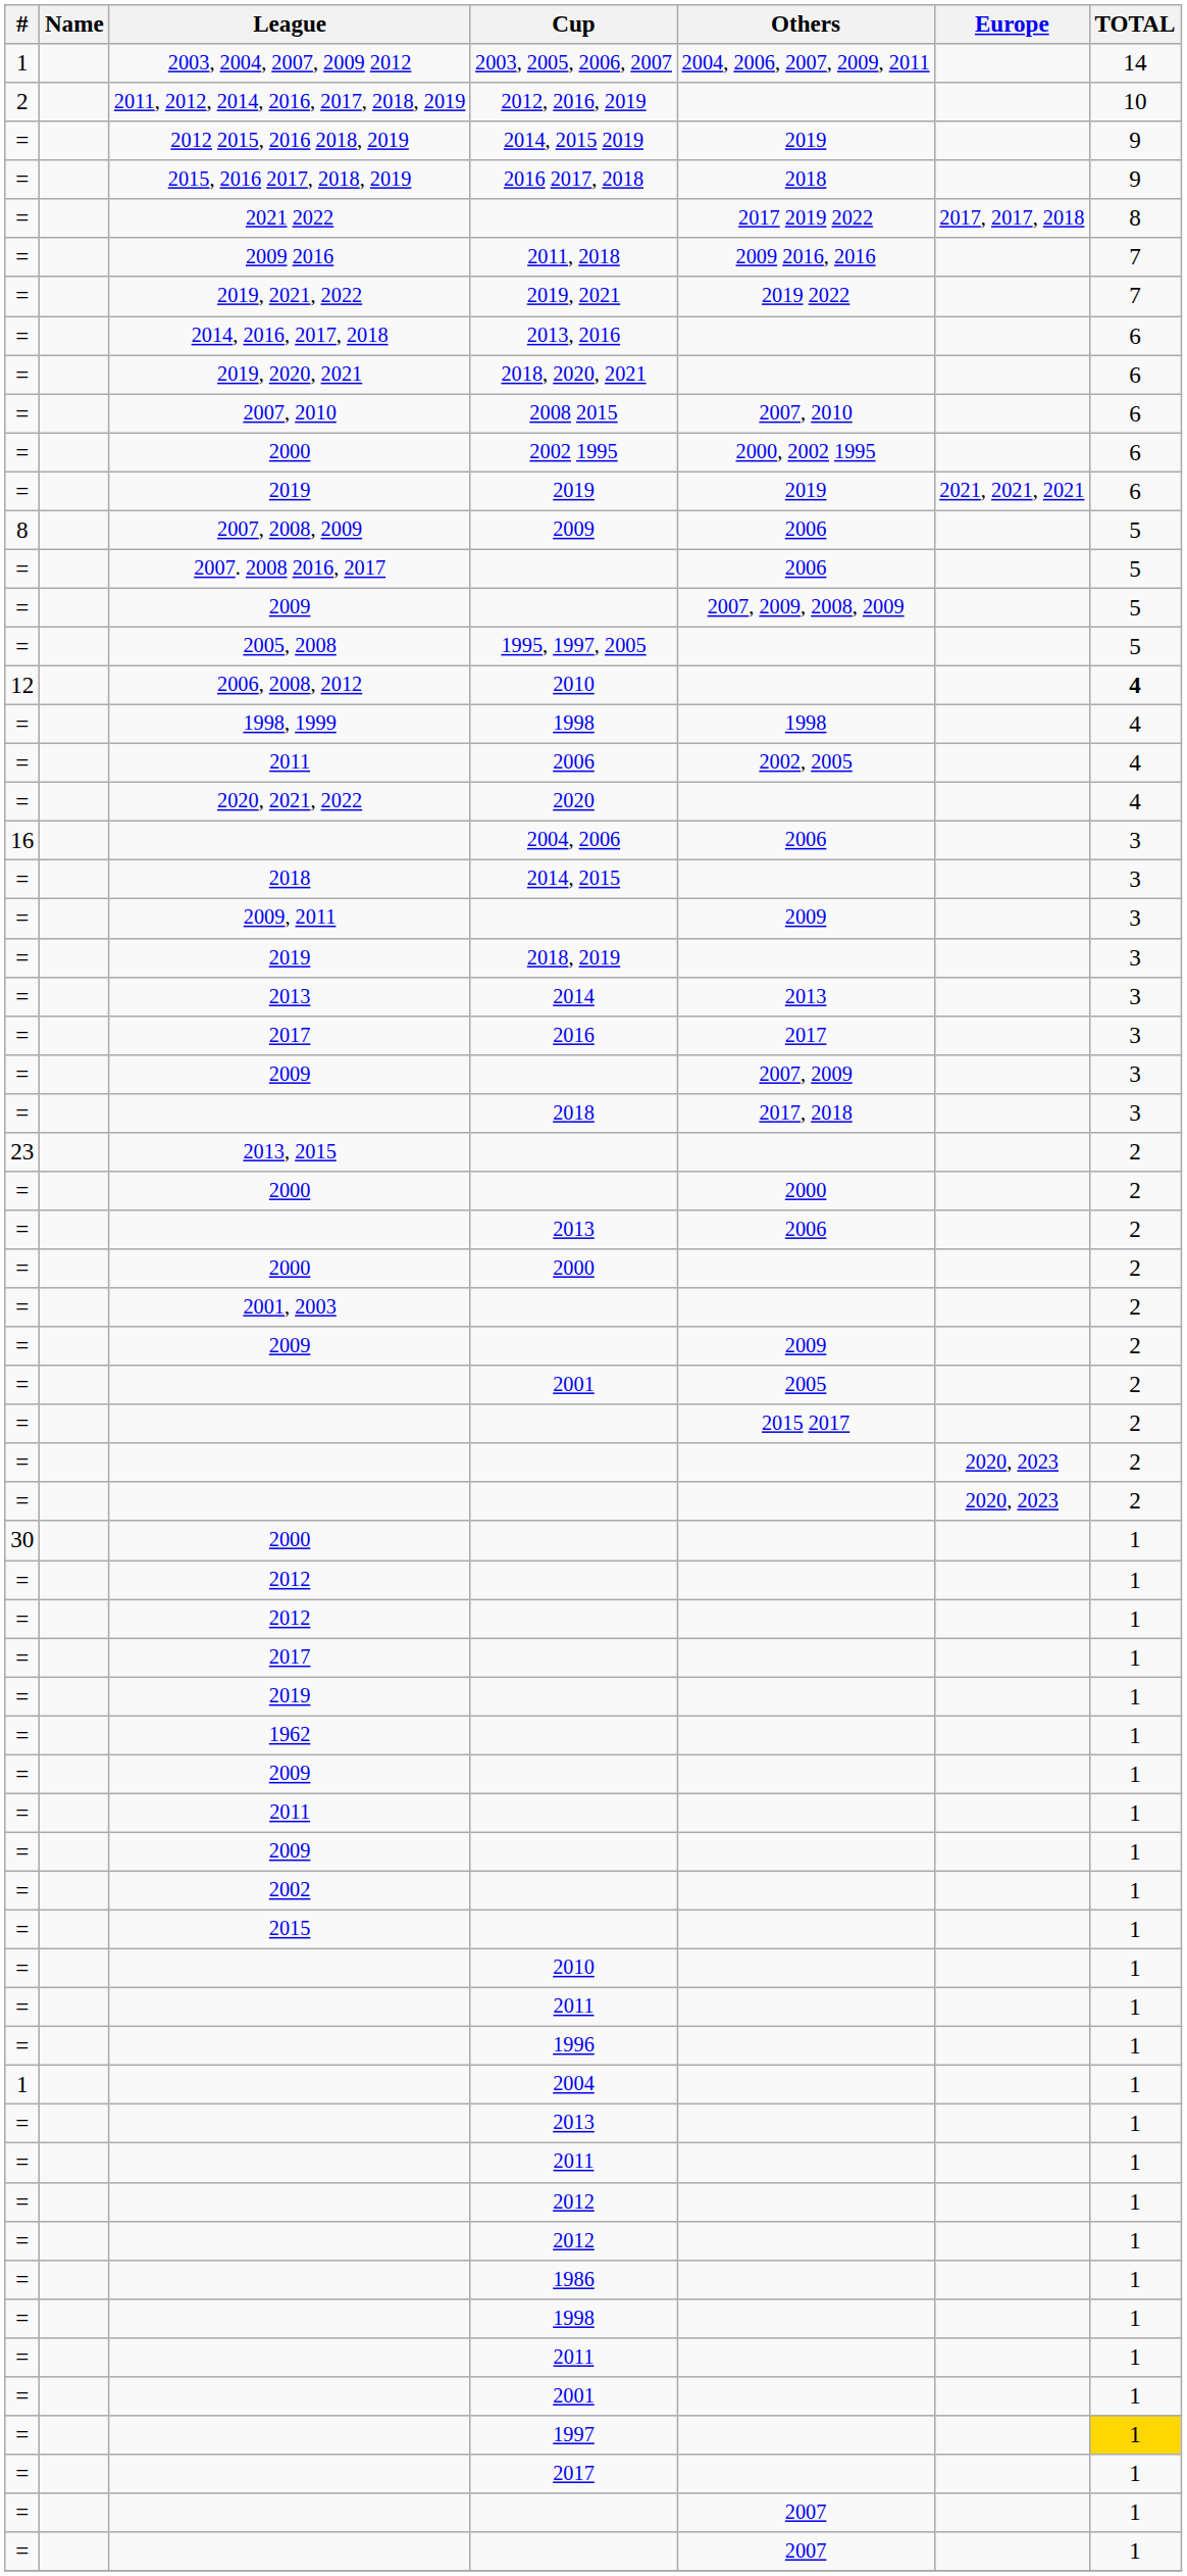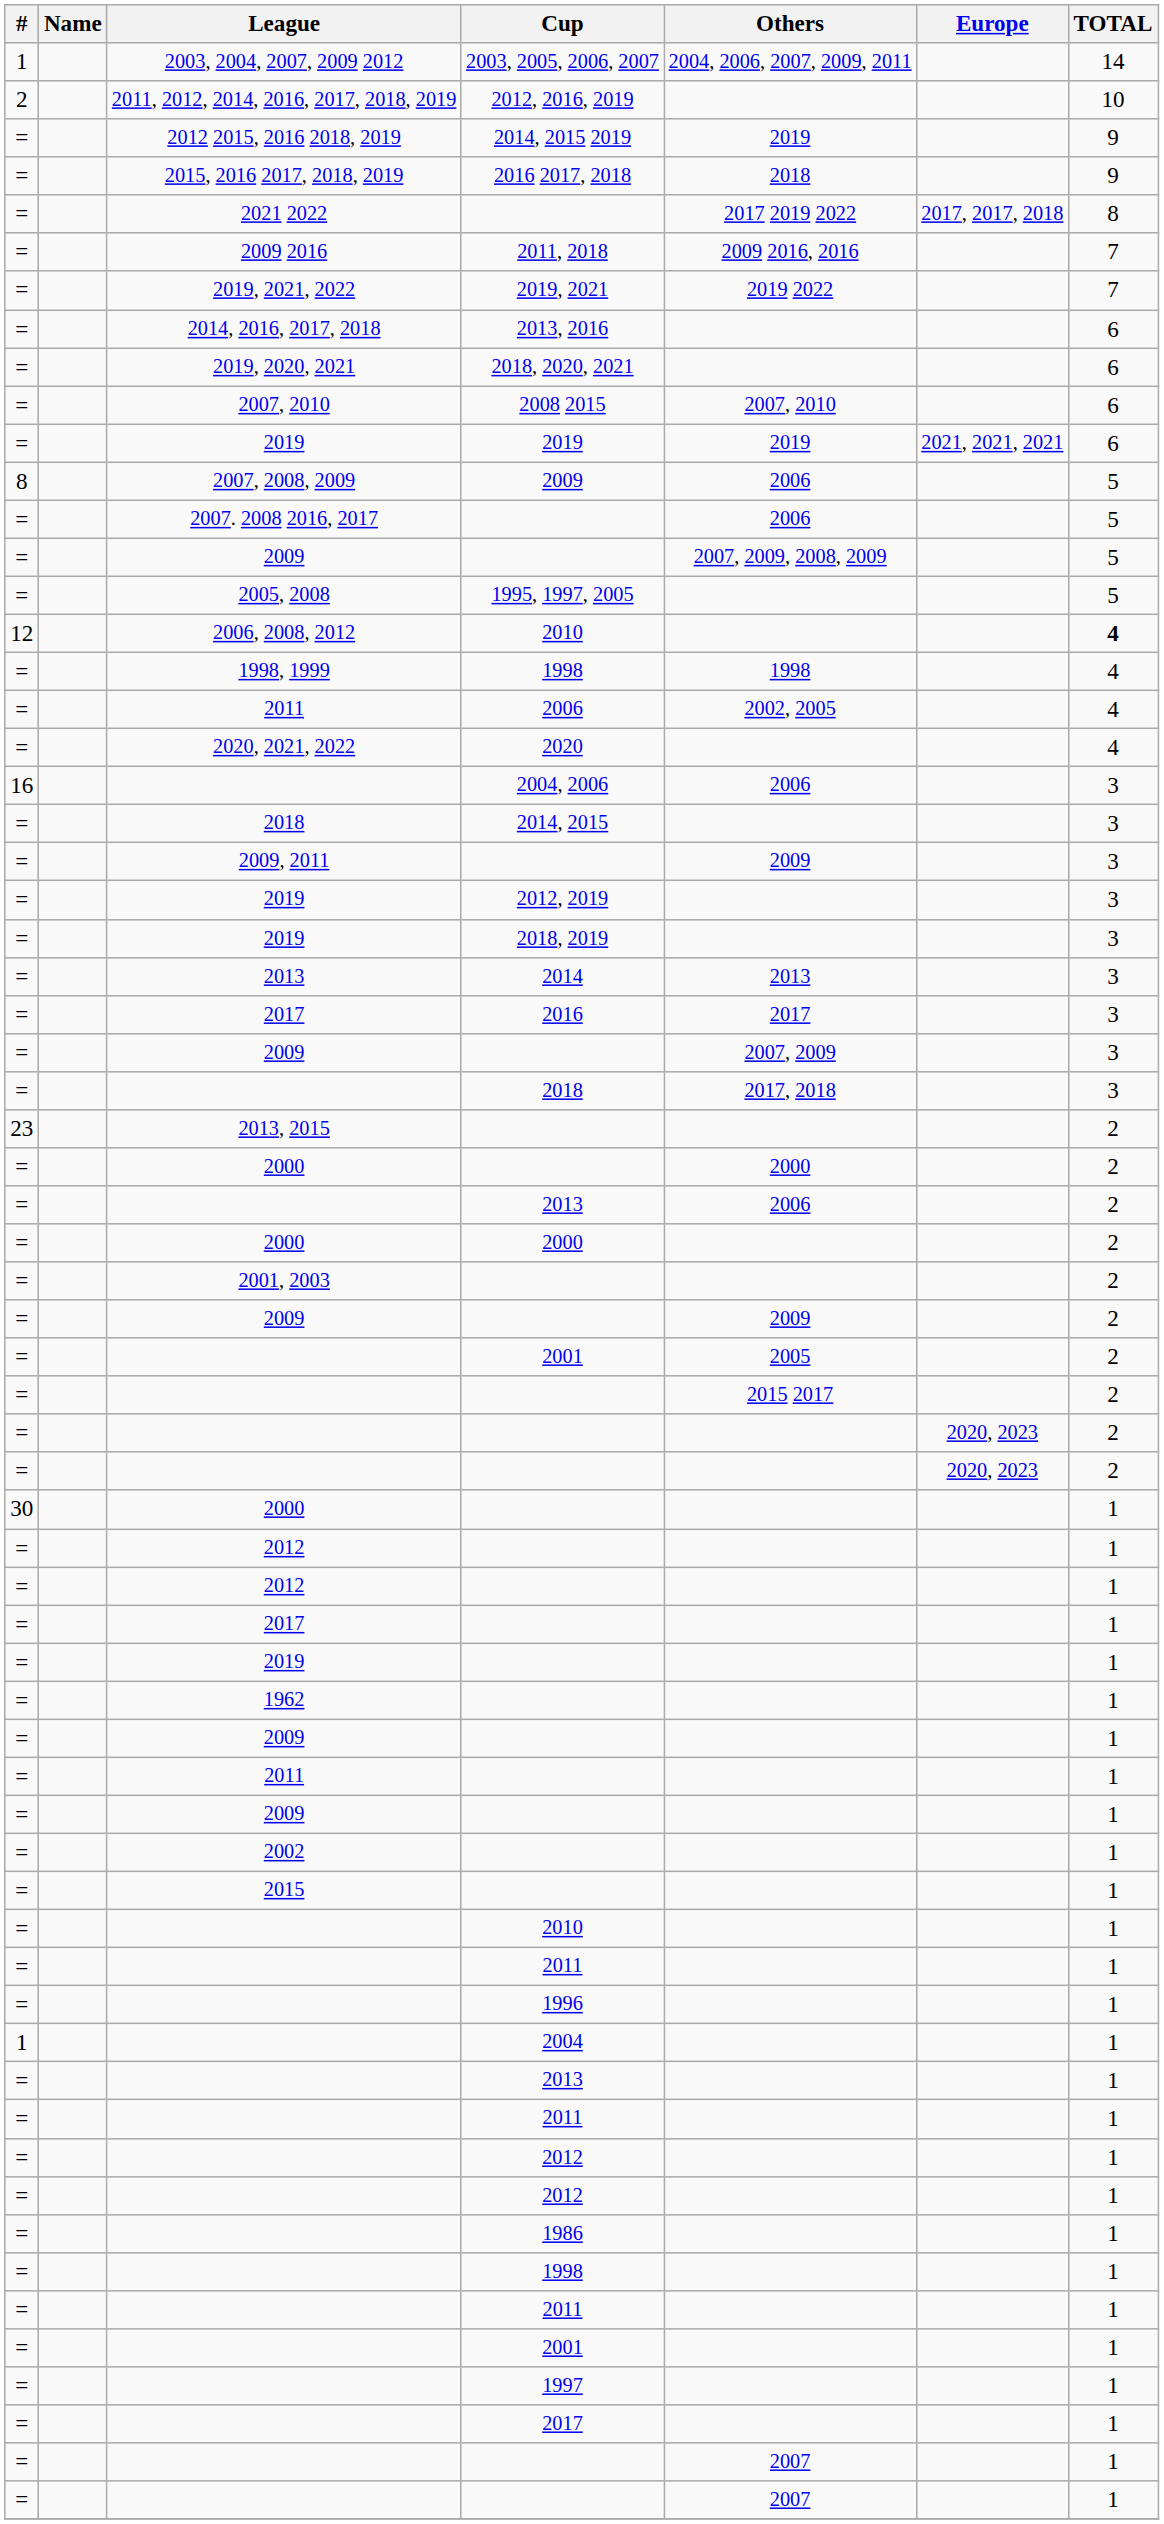- row: = | 2000 | 2002 1995 | 2000, 2002 1995 | 6
+ row: = | 2019 | 2012, 2019 | 3
1997 | TOTAL: gold background -> no background
